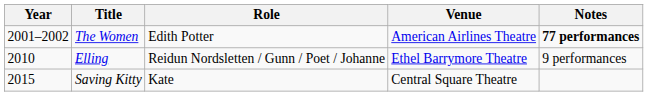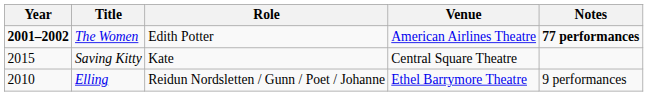The Women | Year: normal -> bold
rows swapped: Elling <-> Saving Kitty
